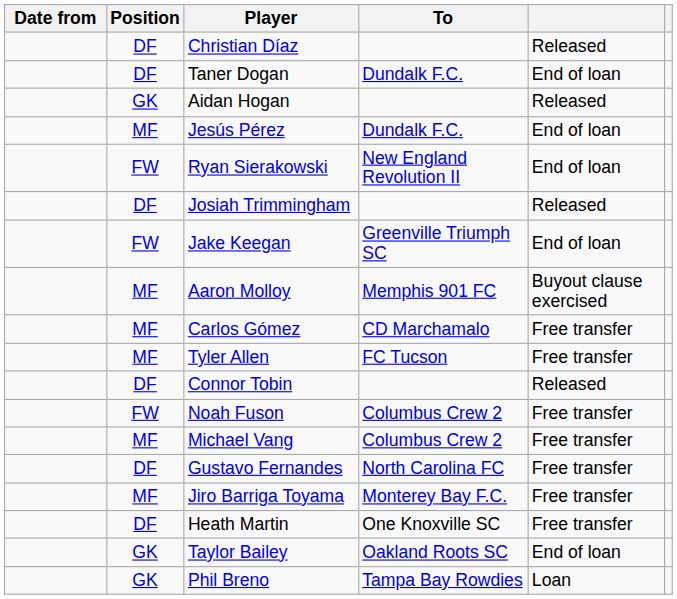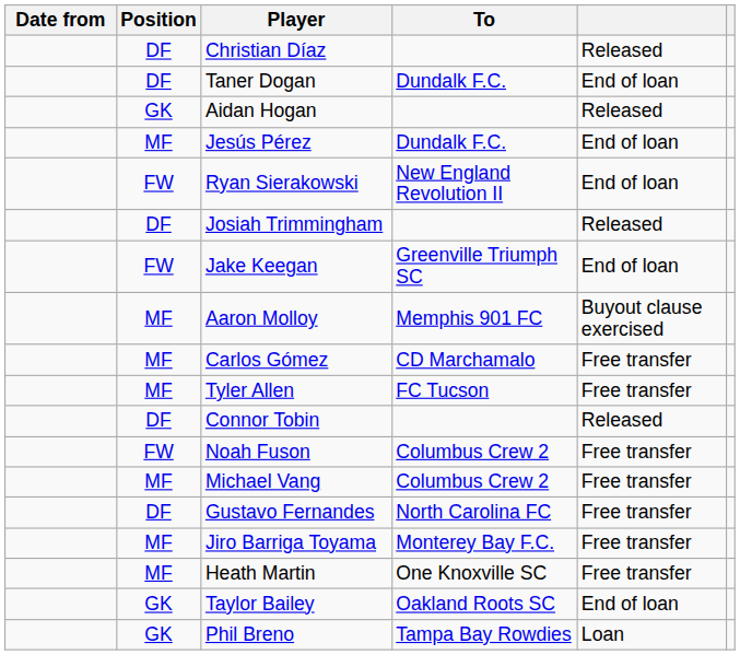Heath Martin | Position: DF -> MF
